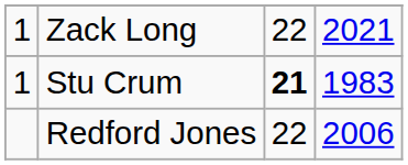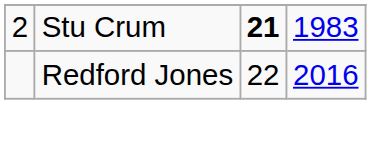- row: 1 | Zack Long | 22 | 2021
Stu Crum | column 1: 1 -> 2
Redford Jones | column 4: 2006 -> 2016
